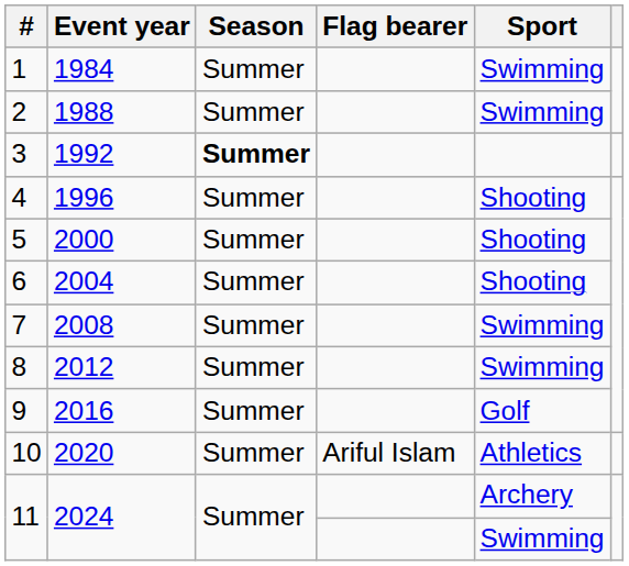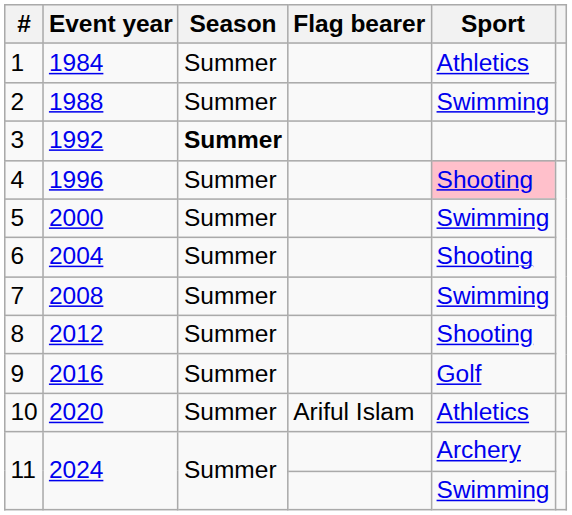1 | Sport: Swimming -> Athletics
4 | Sport: no background -> pink background
5 | Sport: Shooting -> Swimming
8 | Sport: Swimming -> Shooting
